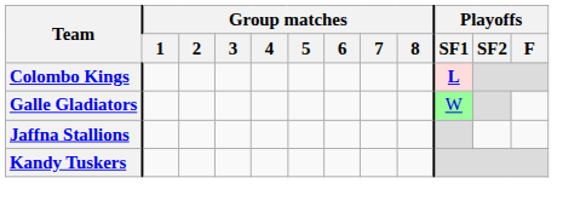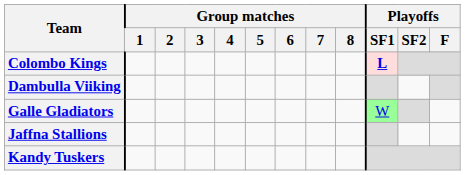+ row: Dambulla Viiking
